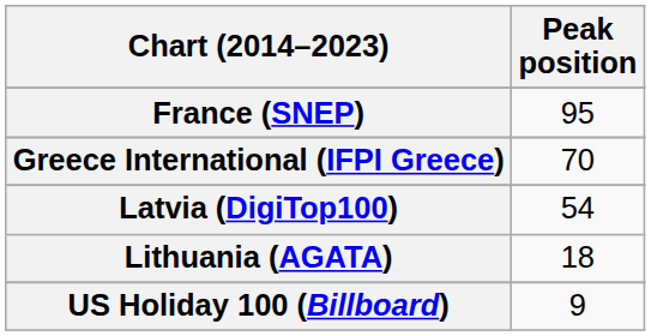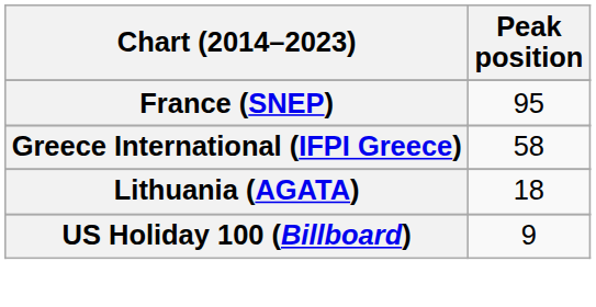Greece International (IFPI Greece) | Peak position: 70 -> 58
- row: Latvia (DigiTop100) | 54
